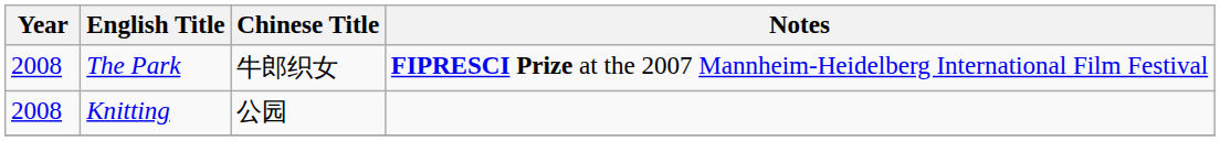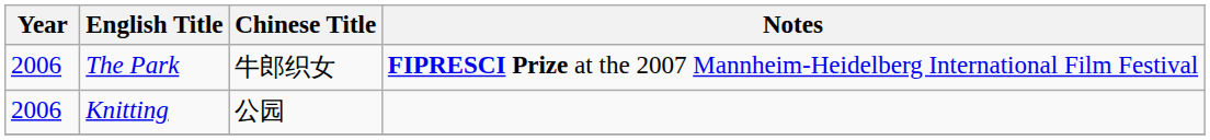The Park | Year: 2008 -> 2006
Knitting | Year: 2008 -> 2006
